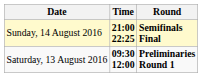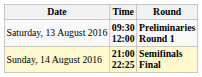rows swapped: Saturday, 13 August 2016 <-> Sunday, 14 August 2016
